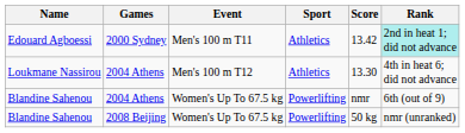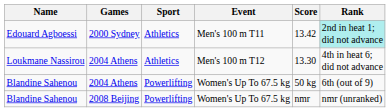columns swapped: Sport <-> Event
Blandine Sahenou / 2004 Athens | Score: nmr -> 50 kg
Blandine Sahenou / 2008 Beijing | Score: 50 kg -> nmr
